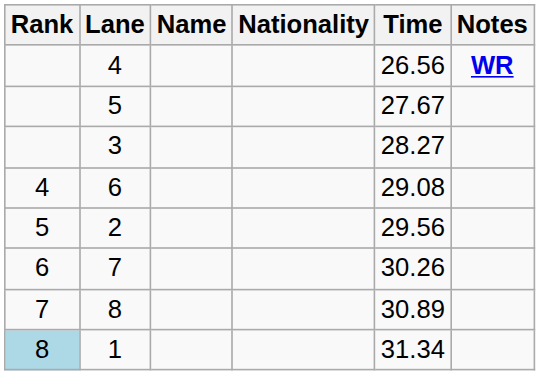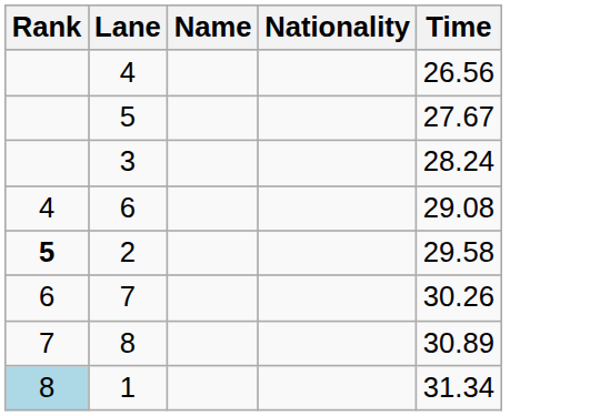- column: Notes | WR
3 | Time: 28.27 -> 28.24
2 | Rank: normal -> bold
2 | Time: 29.56 -> 29.58
